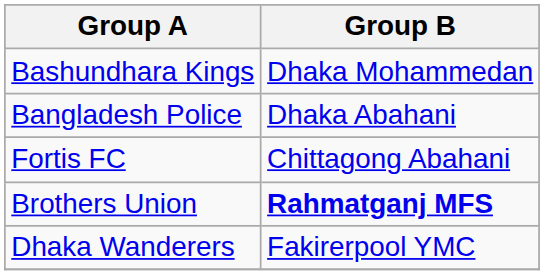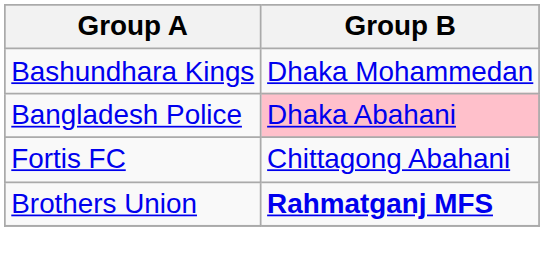Bangladesh Police | Group B: no background -> pink background
- row: Dhaka Wanderers | Fakirerpool YMC
